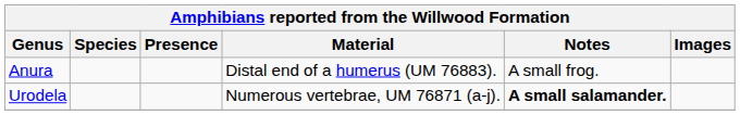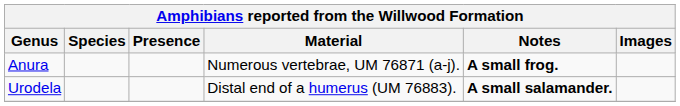Anura | Material: Distal end of a humerus (UM 76883). -> Numerous vertebrae, UM 76871 (a-j).
Anura | Notes: normal -> bold
Urodela | Material: Numerous vertebrae, UM 76871 (a-j). -> Distal end of a humerus (UM 76883).
